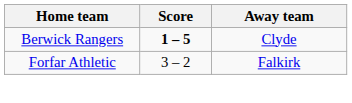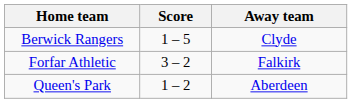Berwick Rangers | Score: bold -> normal
+ row: Queen's Park | 1 – 2 | Aberdeen
